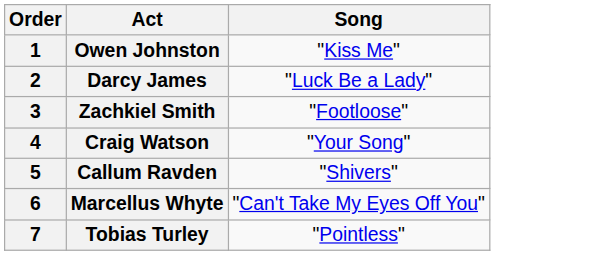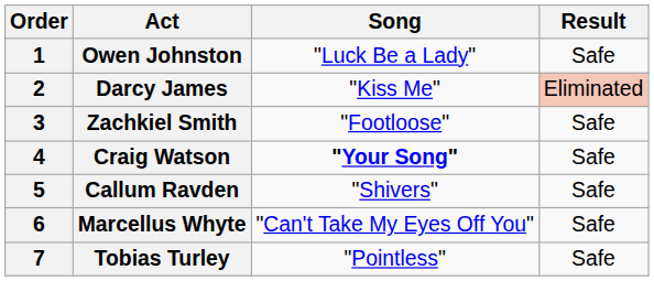+ column: Result | Safe | Eliminated | Safe | Safe | Safe | Safe | Safe
Owen Johnston | Song: "Kiss Me" -> "Luck Be a Lady"
Darcy James | Song: "Luck Be a Lady" -> "Kiss Me"
Craig Watson | Song: normal -> bold
